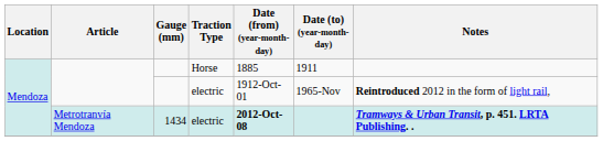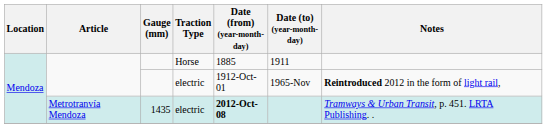Metrotranvía Mendoza | Gauge (mm): 1434 -> 1435
Metrotranvía Mendoza | Notes: bold -> normal
